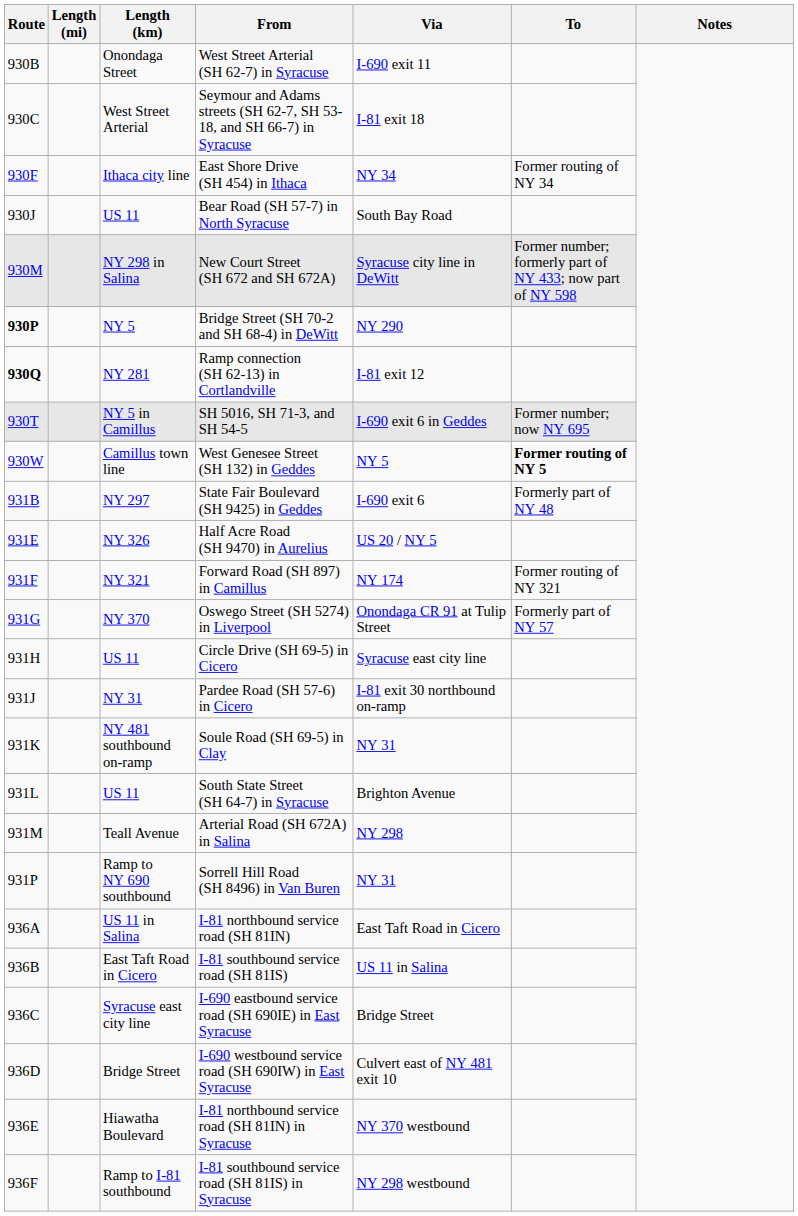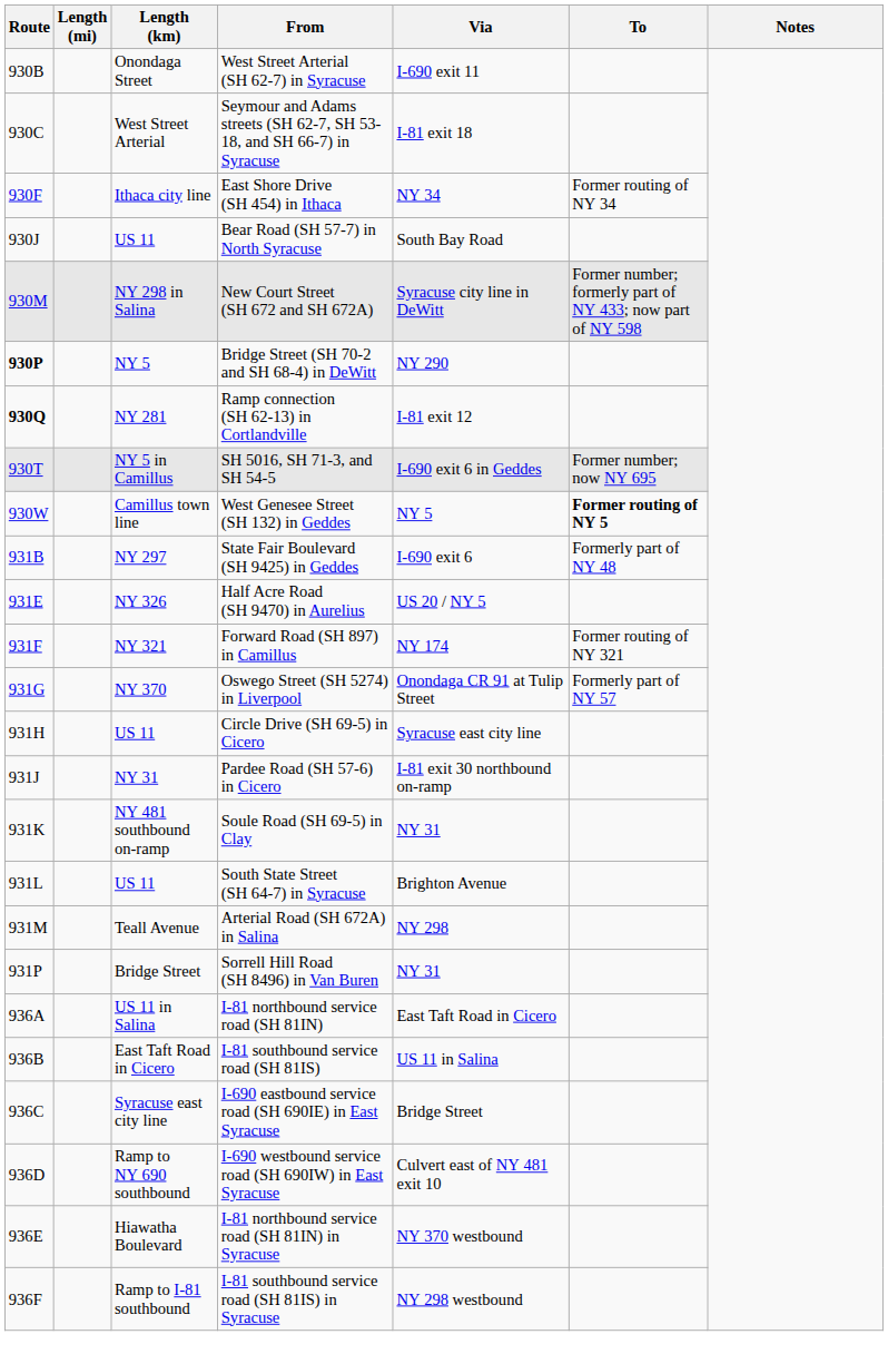Sorrell Hill Road (SH 8496) in Van Buren | Length (km): Ramp to NY 690 southbound -> Bridge Street
I-690 westbound service road (SH 690IW) in East Syracuse | Length (km): Bridge Street -> Ramp to NY 690 southbound
